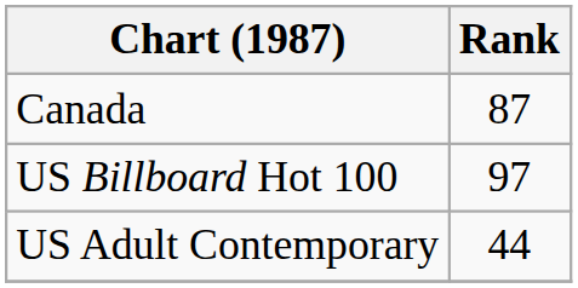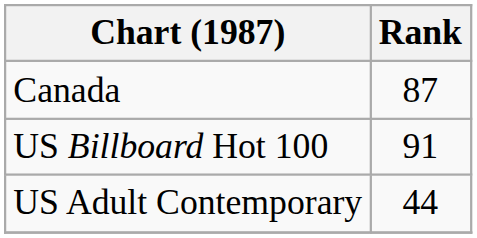US Billboard Hot 100 | Rank: 97 -> 91
